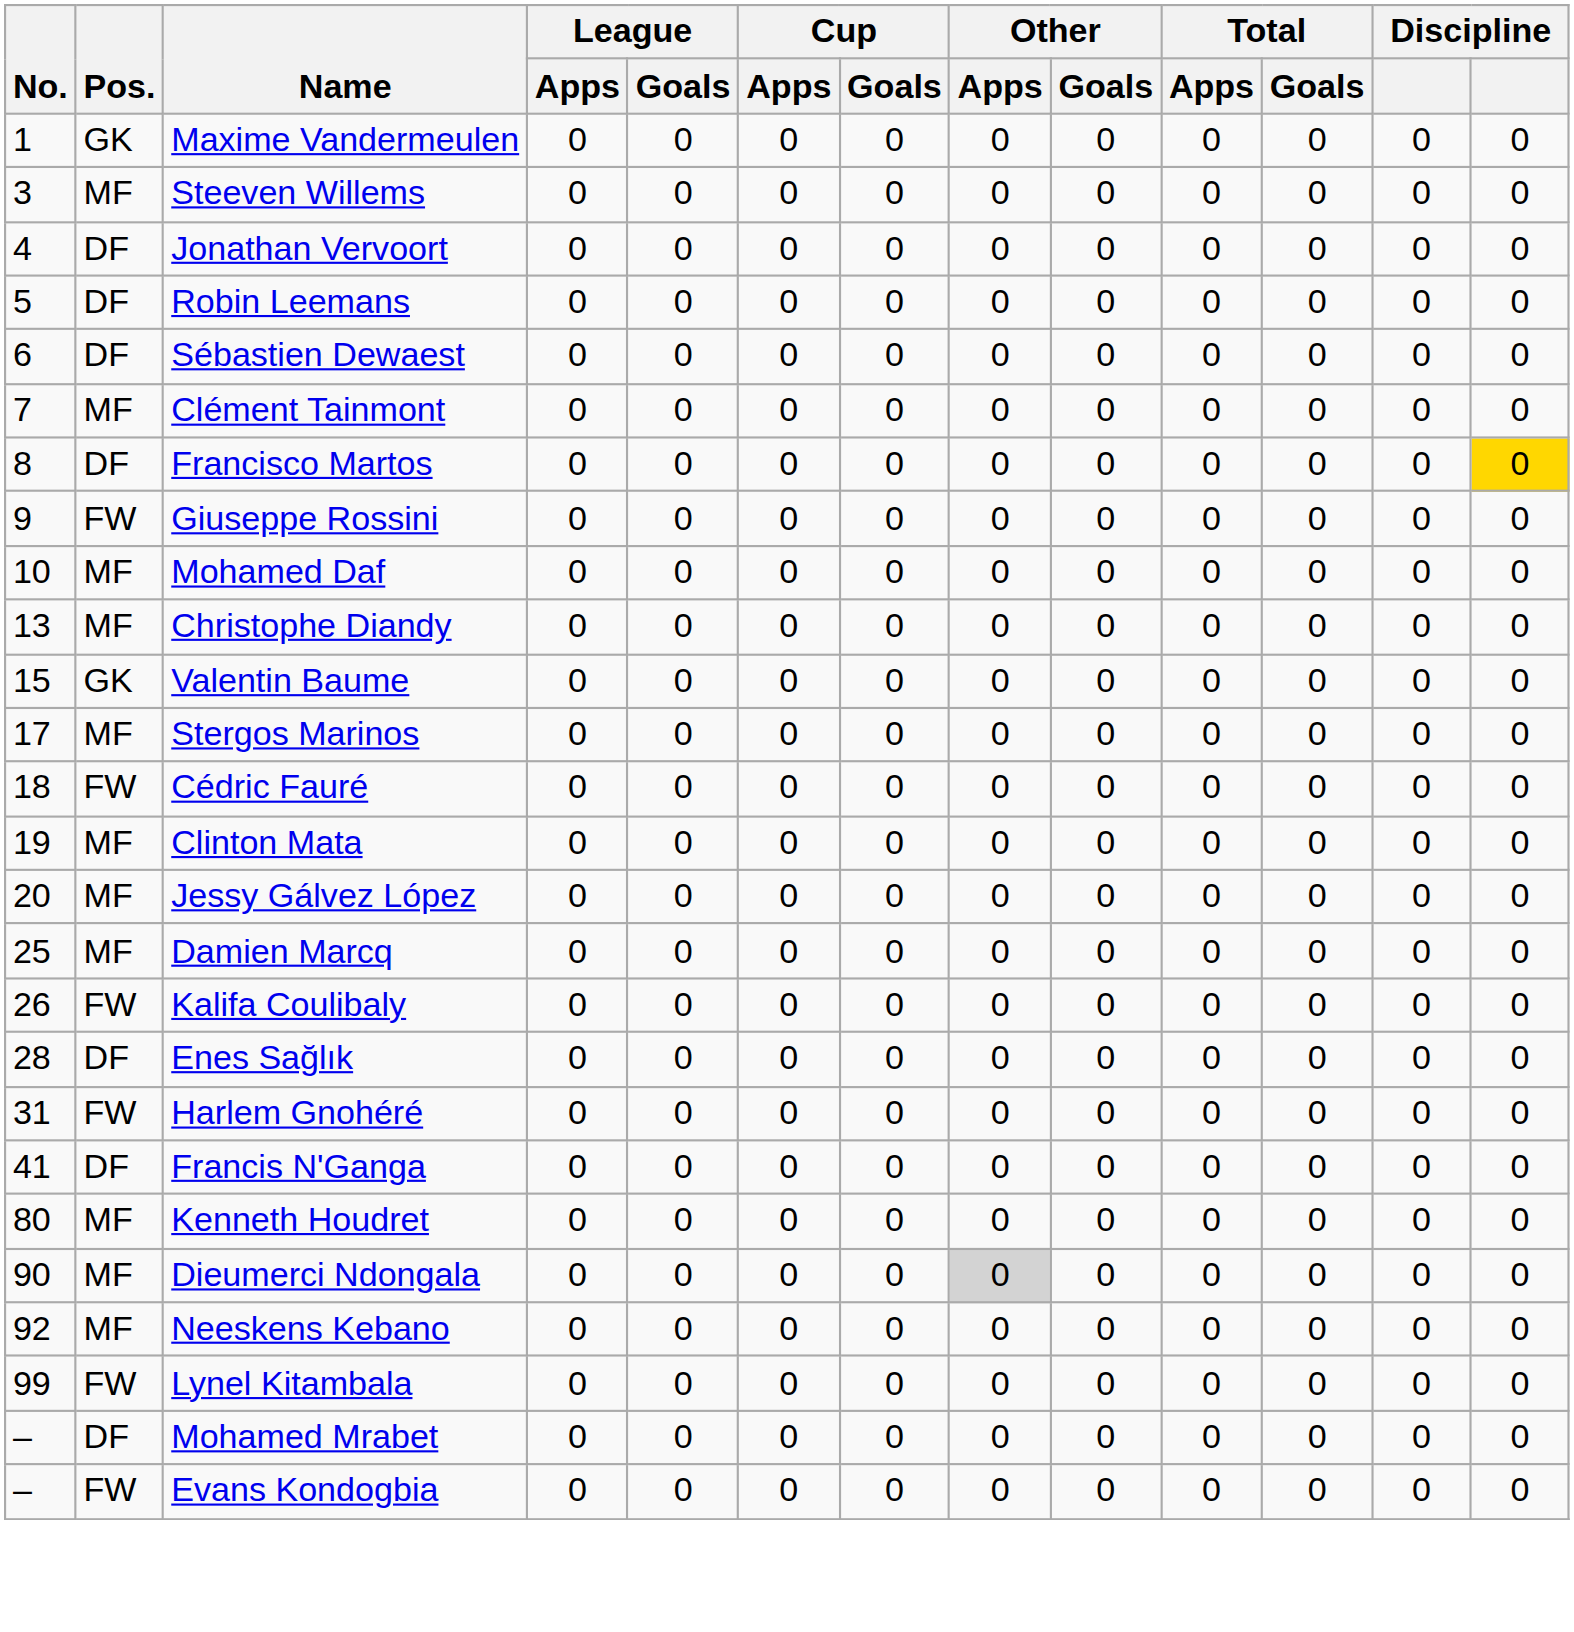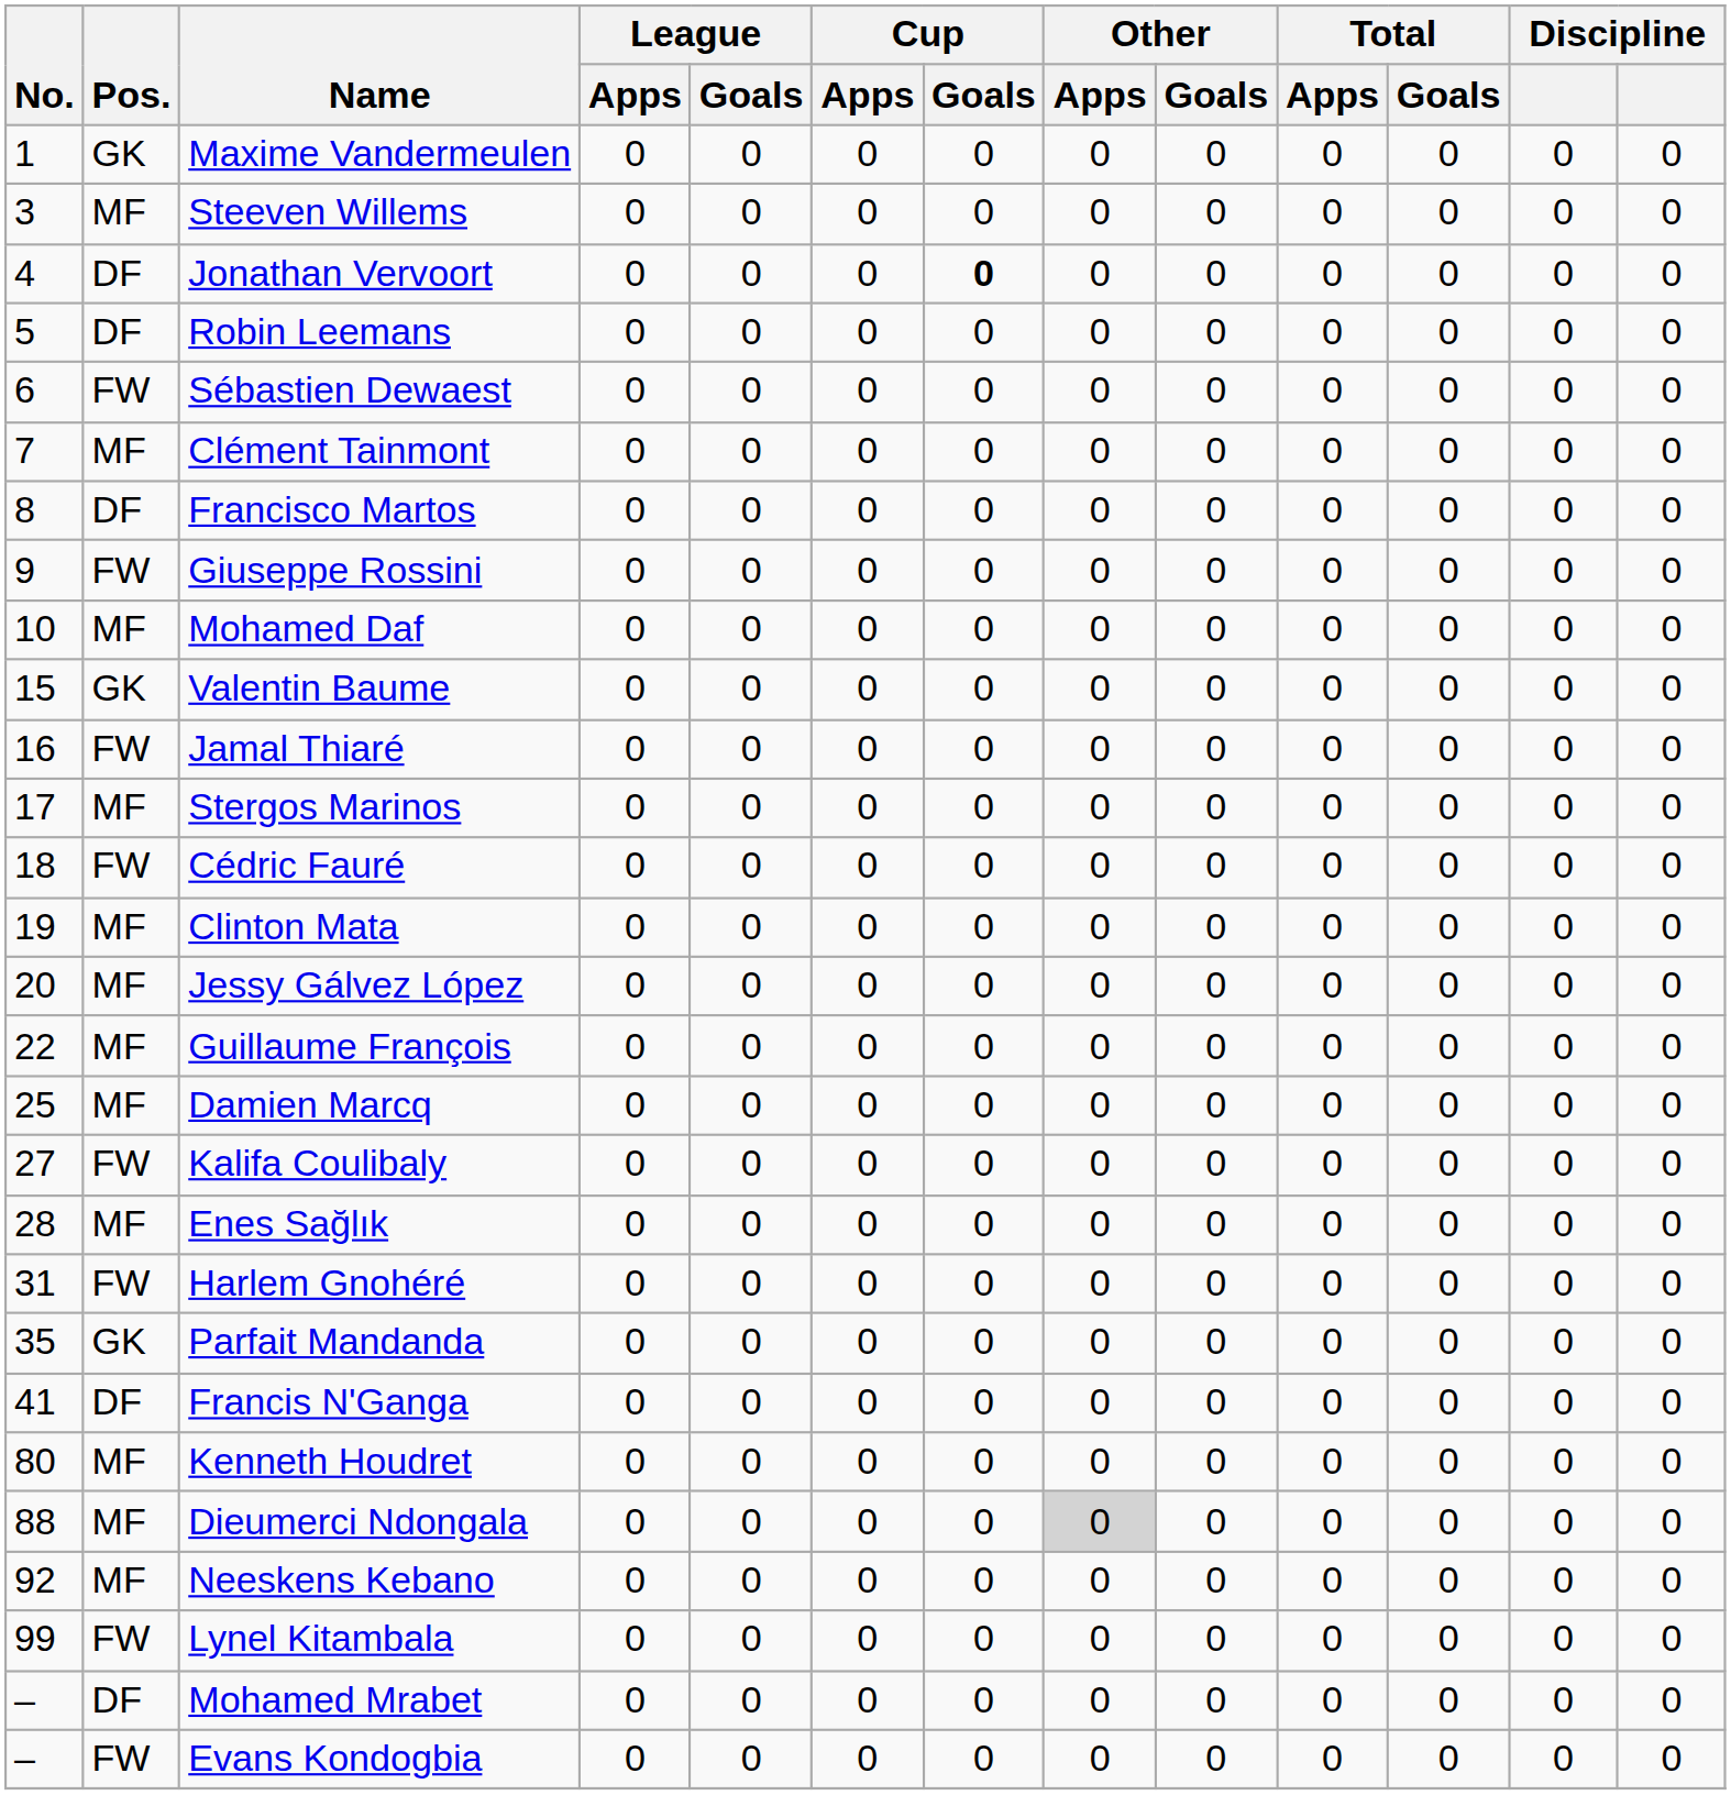Jonathan Vervoort | Cup / Goals: normal -> bold
Sébastien Dewaest | Pos.: DF -> FW
Francisco Martos | column 13: gold background -> no background
- row: 13 | MF | Christophe Diandy | 0 | 0 | 0 | 0 | 0 | 0 | 0 | 0 | 0 | 0
+ row: 16 | FW | Jamal Thiaré | 0 | 0 | 0 | 0 | 0 | 0 | 0 | 0 | 0 | 0
+ row: 22 | MF | Guillaume François | 0 | 0 | 0 | 0 | 0 | 0 | 0 | 0 | 0 | 0
Kalifa Coulibaly | No.: 26 -> 27
Enes Sağlık | Pos.: DF -> MF
+ row: 35 | GK | Parfait Mandanda | 0 | 0 | 0 | 0 | 0 | 0 | 0 | 0 | 0 | 0
Dieumerci Ndongala | No.: 90 -> 88
